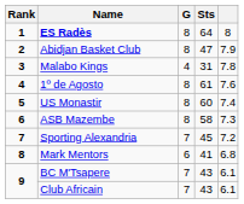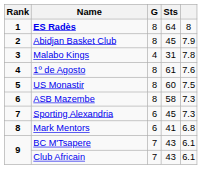Abidjan Basket Club | Sts: 47 -> 45
US Monastir | column 5: 7.4 -> 7.5
Sporting Alexandria | G: 7 -> 6
Sporting Alexandria | column 5: 7.2 -> 7.3
